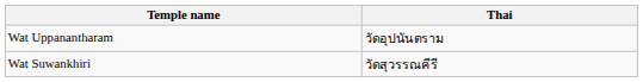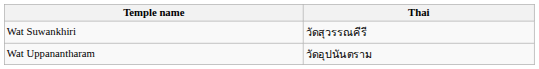rows swapped: Wat Suwankhiri <-> Wat Uppanantharam
